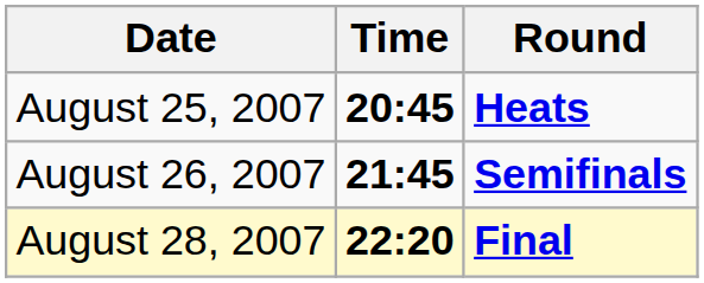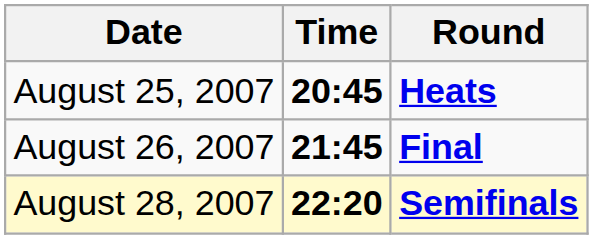August 26, 2007 | Round: Semifinals -> Final
August 28, 2007 | Round: Final -> Semifinals
